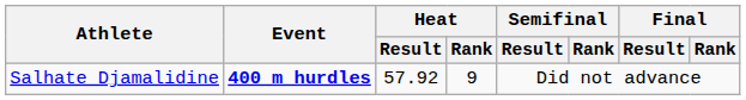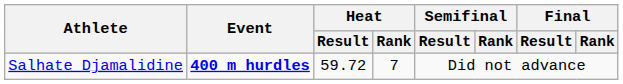Salhate Djamalidine | Heat / Result: 57.92 -> 59.72
Salhate Djamalidine | Heat / Rank: 9 -> 7
